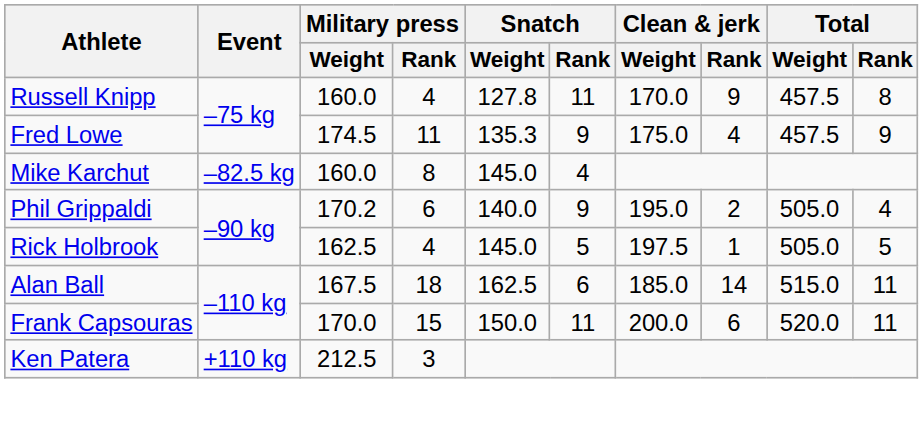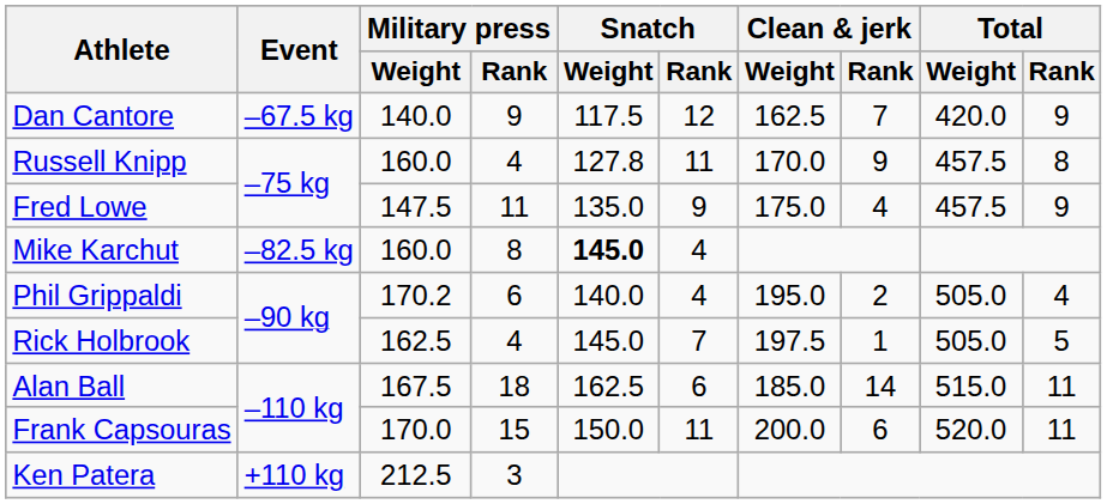+ row: Dan Cantore | –67.5 kg | 140.0 | 9 | 117.5 | 12 | 162.5 | 7 | 420.0 | 9
Fred Lowe | Military press / Weight: 174.5 -> 147.5
Fred Lowe | Snatch / Weight: 135.3 -> 135.0
Mike Karchut | Snatch / Weight: normal -> bold
Phil Grippaldi | Snatch / Rank: 9 -> 4
Rick Holbrook | Snatch / Rank: 5 -> 7
